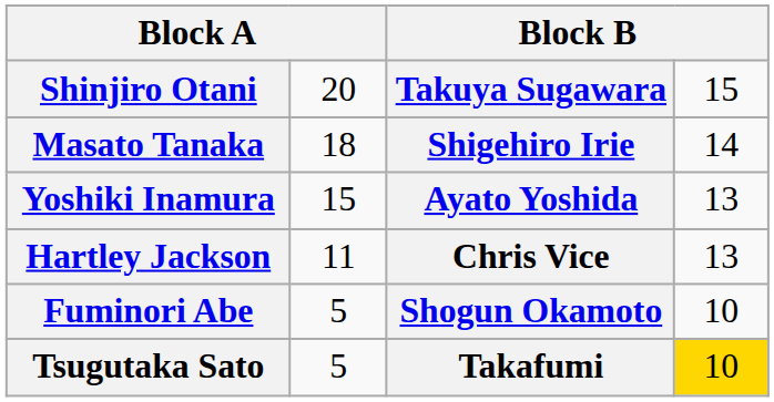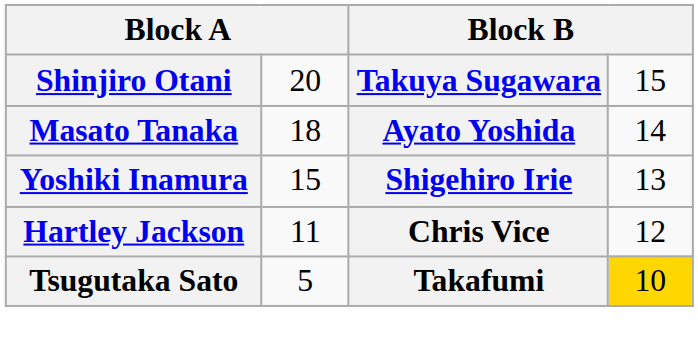Masato Tanaka | column 3: Shigehiro Irie -> Ayato Yoshida
Yoshiki Inamura | column 3: Ayato Yoshida -> Shigehiro Irie
Hartley Jackson | column 4: 13 -> 12
- row: Fuminori Abe | 5 | Shogun Okamoto | 10
